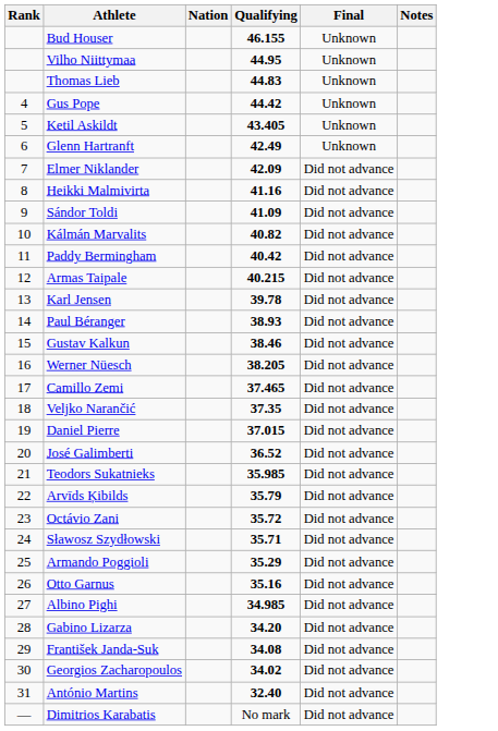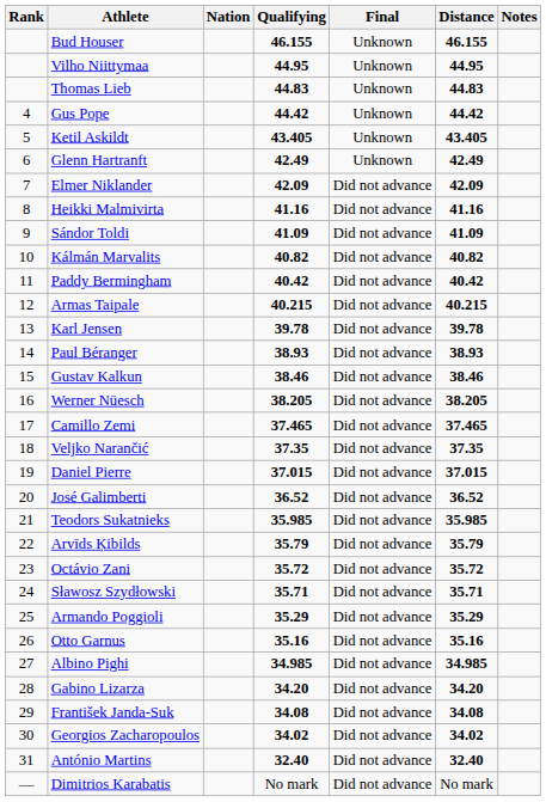+ column: Distance | 46.155 | 44.95 | 44.83 | 44.42 | 43.405 | 42.49 | 42.09 | 41.16 | 41.09 | 40.82 | 40.42 | 40.215 | 39.78 | 38.93 | 38.46 | 38.205 | 37.465 | 37.35 | 37.015 | 36.52 | 35.985 | 35.79 | 35.72 | 35.71 | 35.29 | 35.16 | 34.985 | 34.20 | 34.08 | 34.02 | 32.40 | No mark
